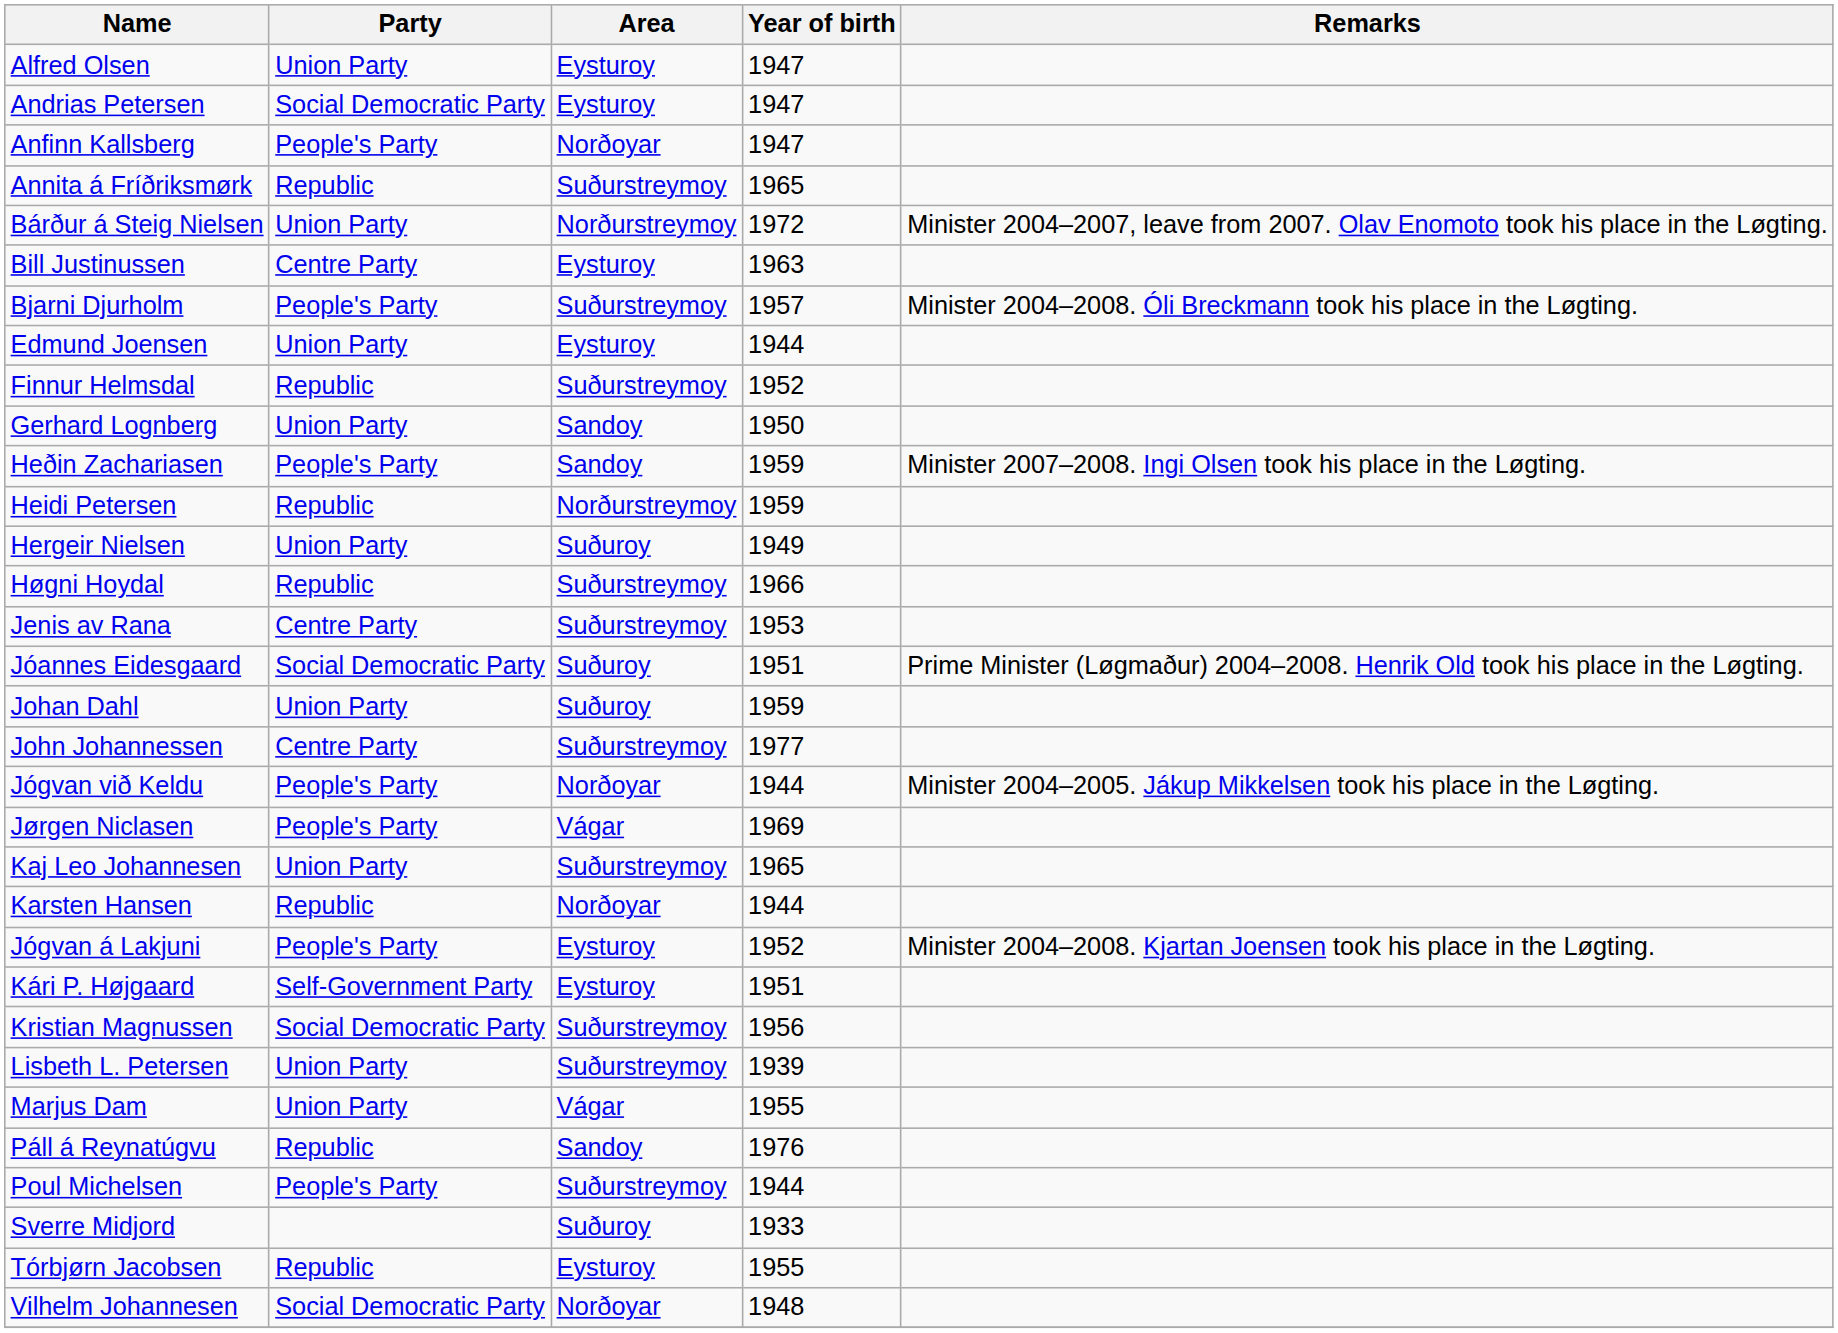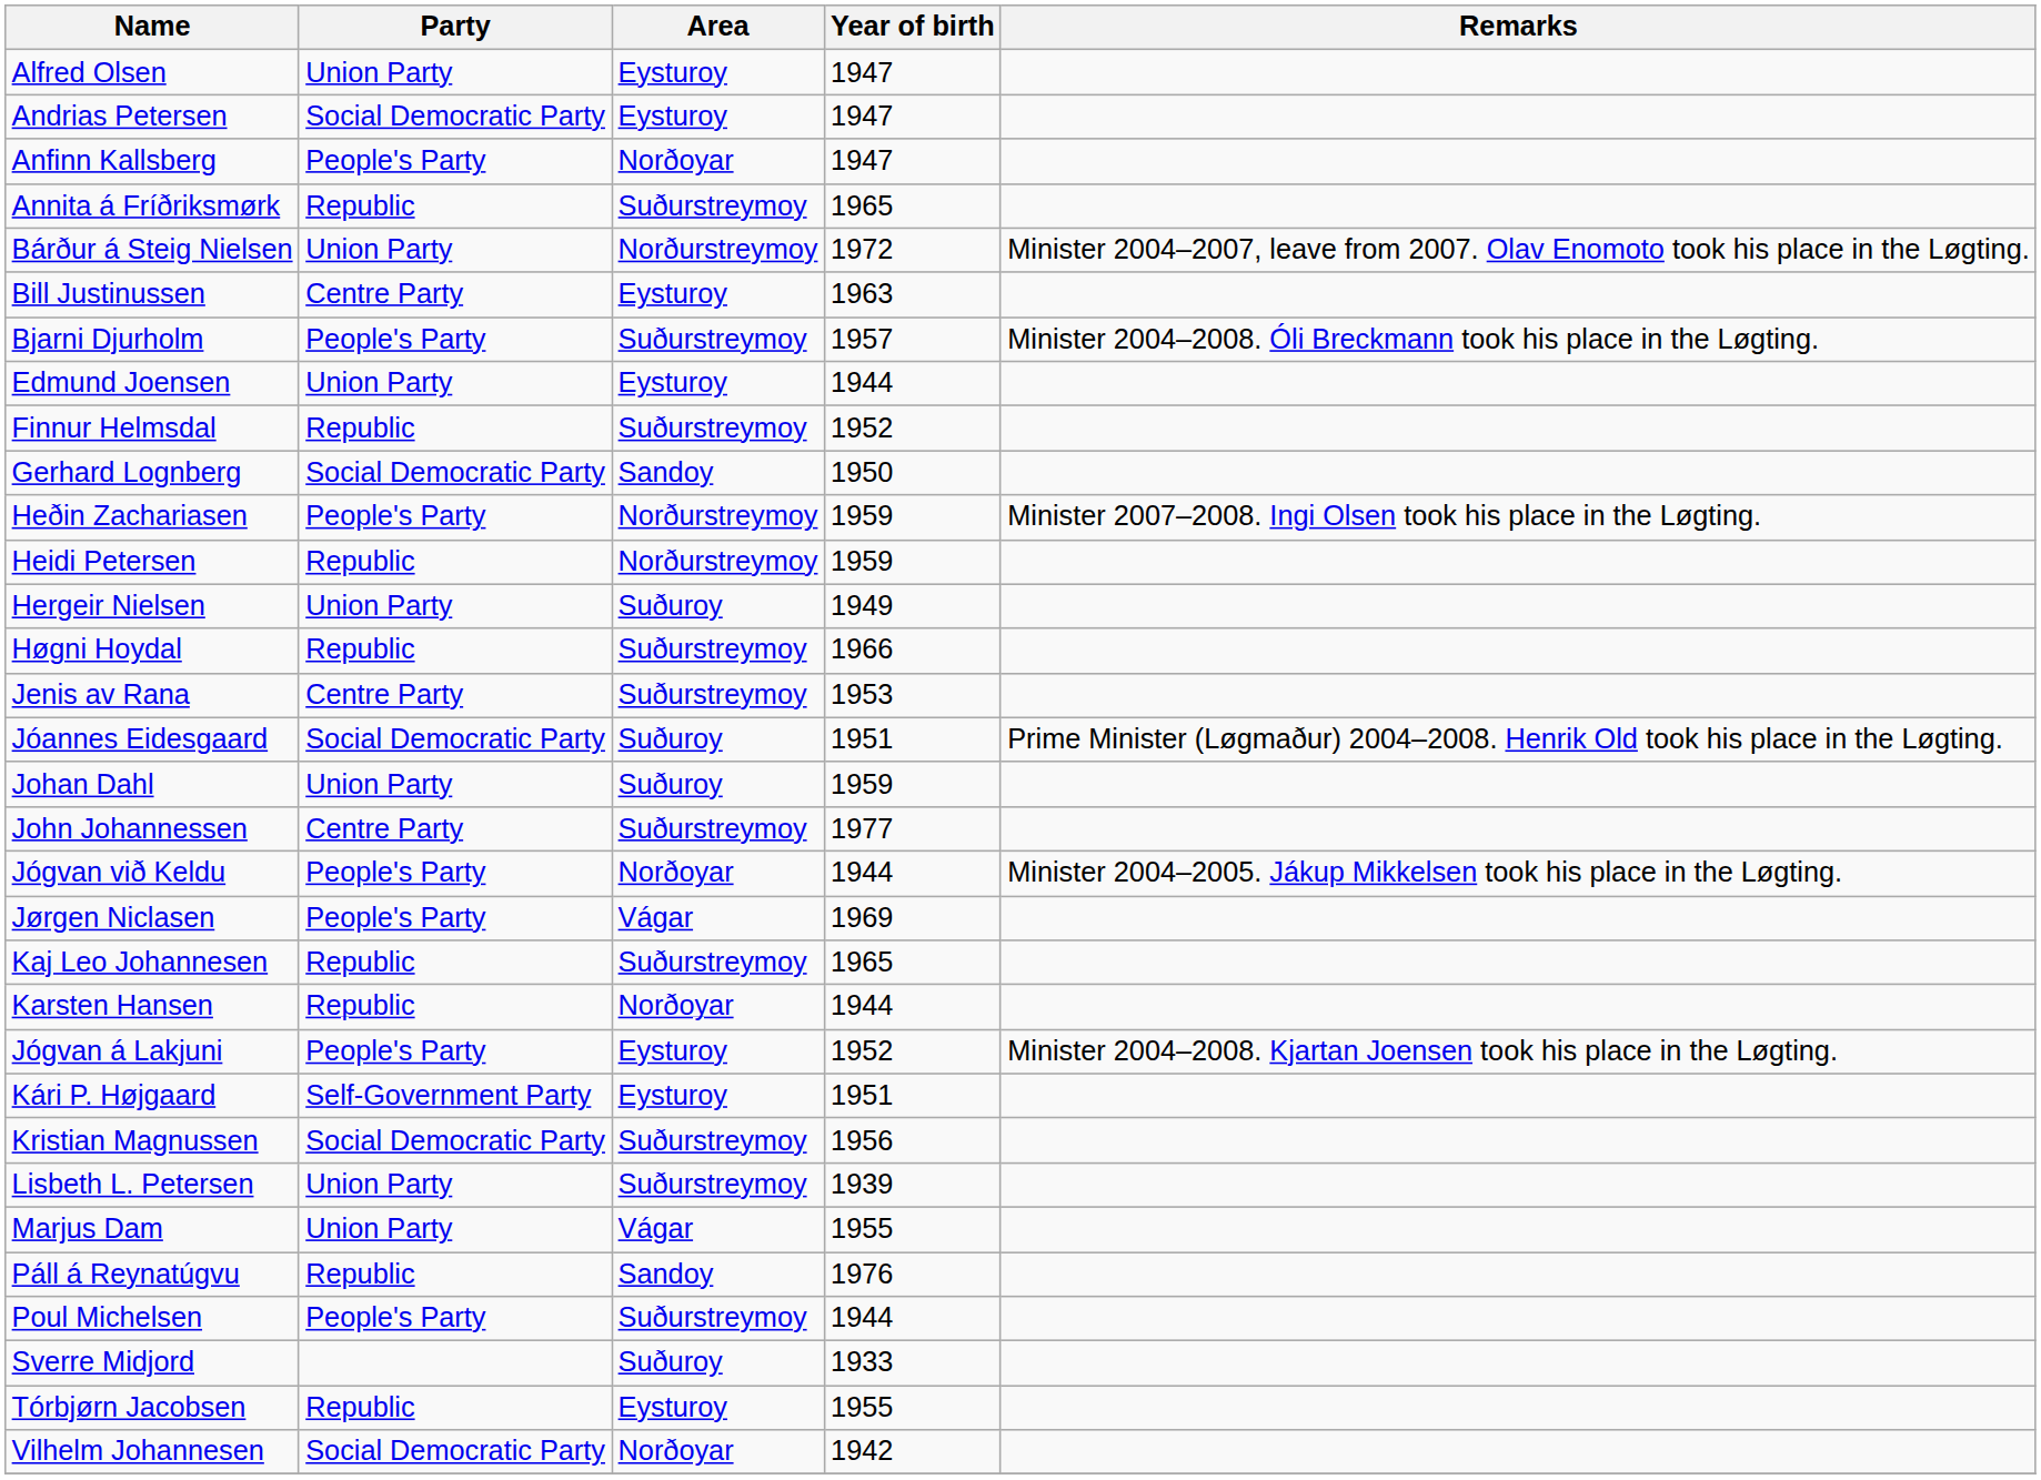Gerhard Lognberg | Party: Union Party -> Social Democratic Party
Heðin Zachariasen | Area: Sandoy -> Norðurstreymoy
Kaj Leo Johannesen | Party: Union Party -> Republic
Vilhelm Johannesen | Year of birth: 1948 -> 1942
